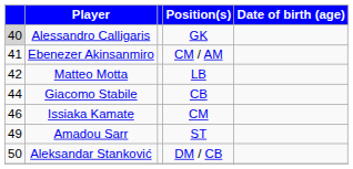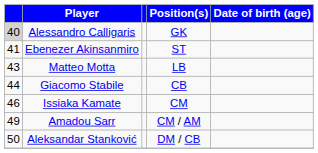Ebenezer Akinsanmiro | Position(s): CM / AM -> ST
Matteo Motta | column 1: 42 -> 43
Amadou Sarr | Position(s): ST -> CM / AM
